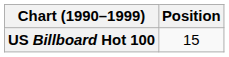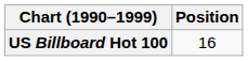US Billboard Hot 100 | Position: 15 -> 16
